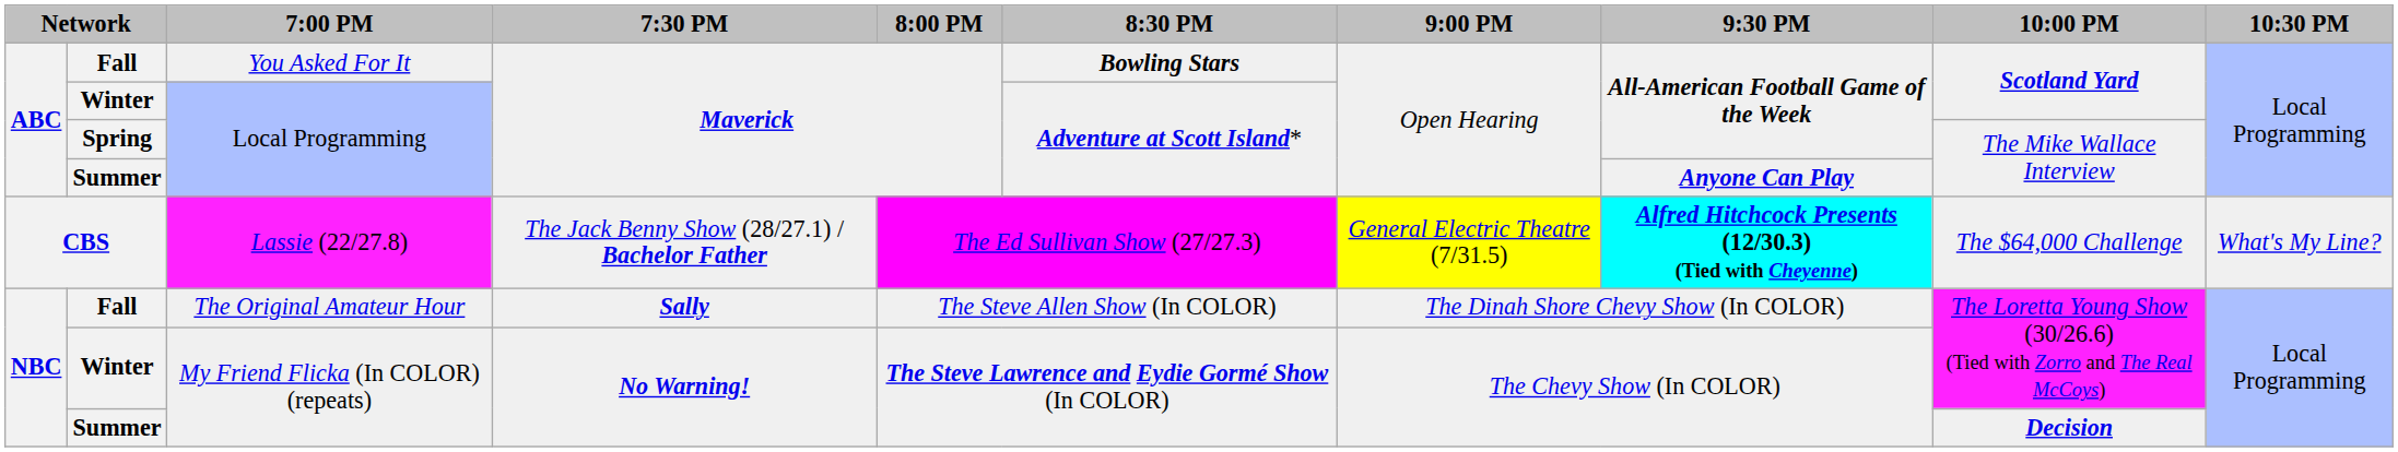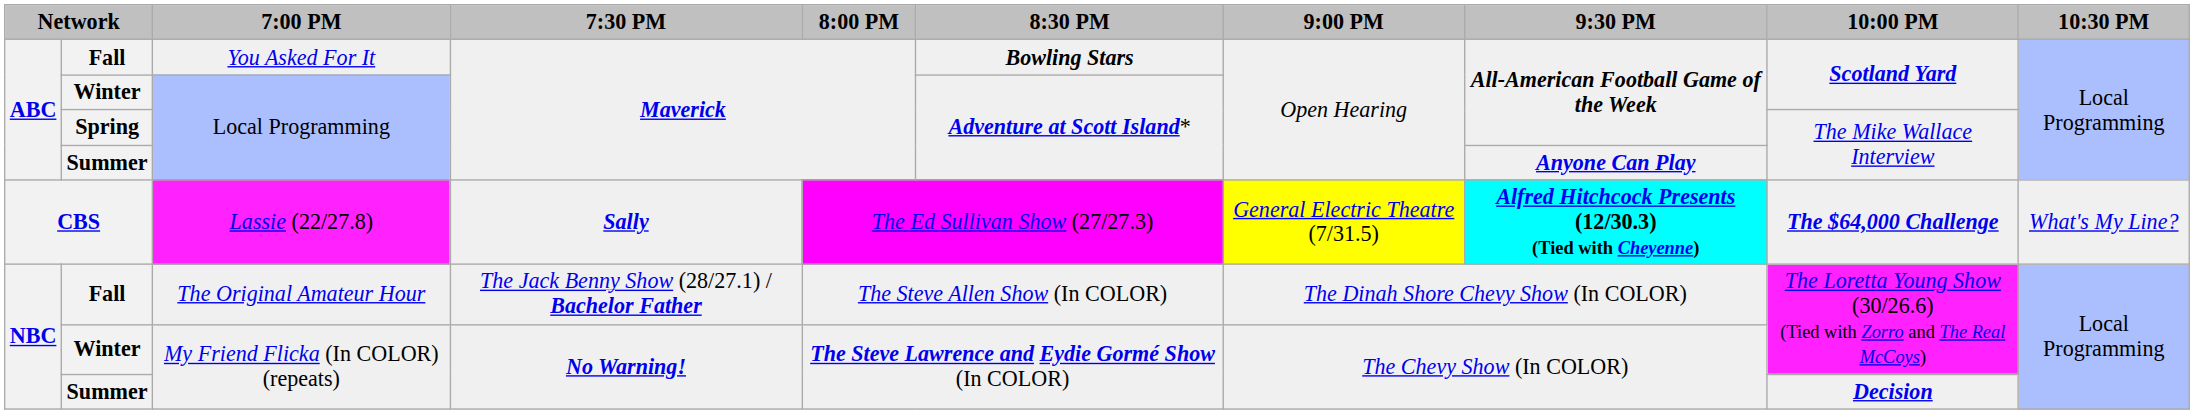CBS | 7:30 PM: The Jack Benny Show (28/27.1) / Bachelor Father -> Sally
CBS | 10:00 PM: normal -> bold
Fall / The Original Amateur Hour | 7:30 PM: Sally -> The Jack Benny Show (28/27.1) / Bachelor Father
